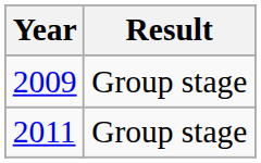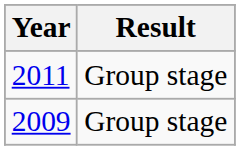rows swapped: 2009 <-> 2011
